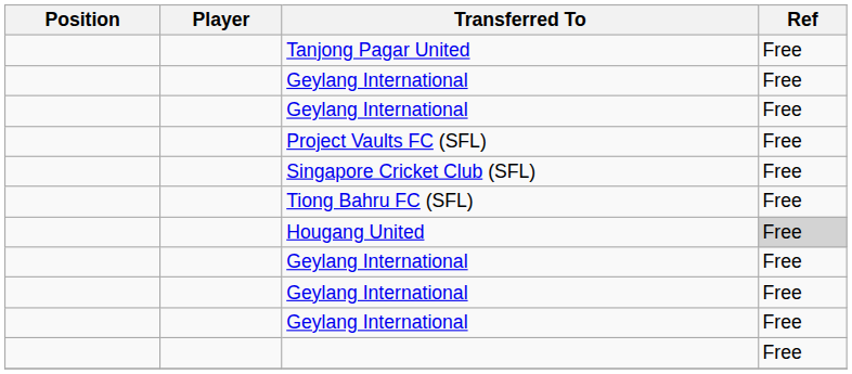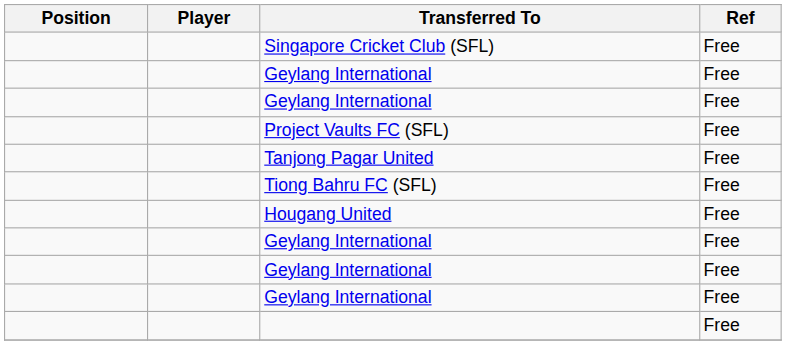rows swapped: Singapore Cricket Club (SFL) <-> Tanjong Pagar United
Hougang United | Ref: lightgrey background -> no background
